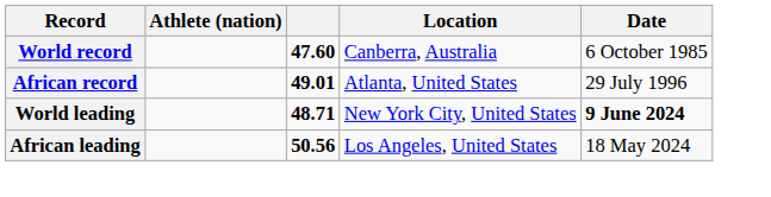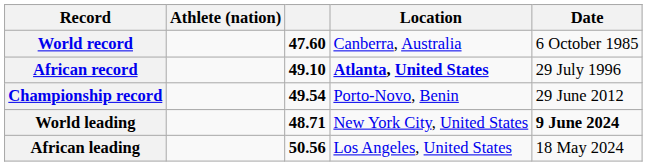African record | column 3: 49.01 -> 49.10
African record | Location: normal -> bold
+ row: Championship record | 49.54 | Porto-Novo, Benin | 29 June 2012
